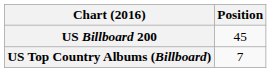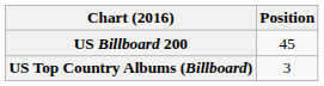US Top Country Albums (Billboard) | Position: 7 -> 3
